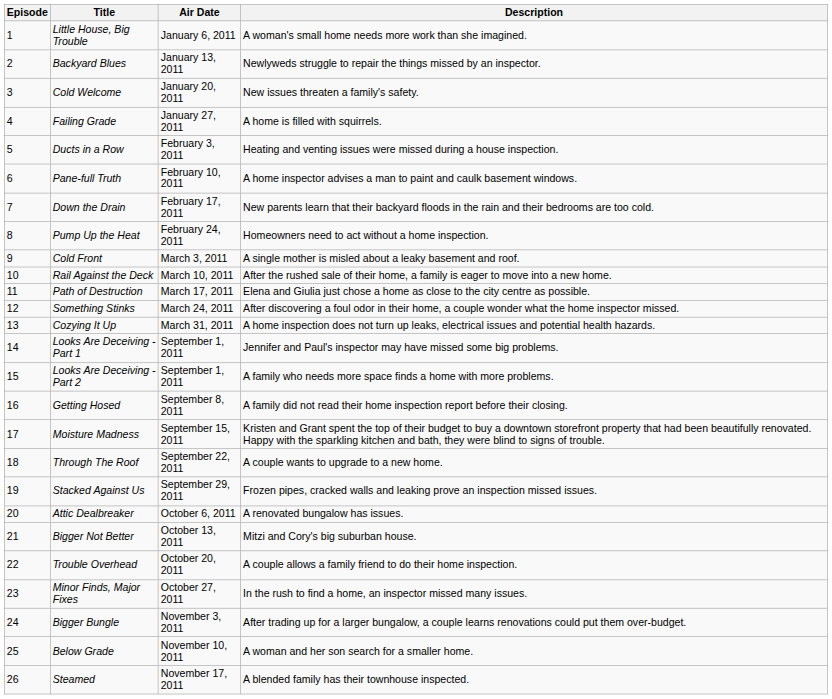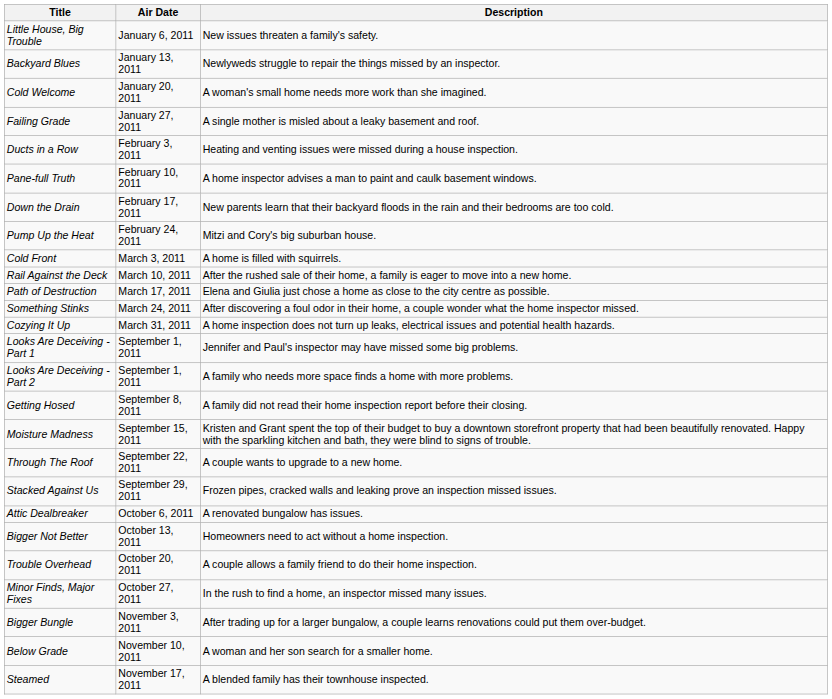- column: Episode | 1 | 2 | 3 | 4 | 5 | 6 | 7 | 8 | 9 | 10 | 11 | 12 | 13 | 14 | 15 | 16 | 17 | 18 | 19 | 20 | 21 | 22 | 23 | 24 | 25 | 26
Little House, Big Trouble | Description: A woman's small home needs more work than she imagined. -> New issues threaten a family's safety.
Cold Welcome | Description: New issues threaten a family's safety. -> A woman's small home needs more work than she imagined.
Failing Grade | Description: A home is filled with squirrels. -> A single mother is misled about a leaky basement and roof.
Pump Up the Heat | Description: Homeowners need to act without a home inspection. -> Mitzi and Cory's big suburban house.
Cold Front | Description: A single mother is misled about a leaky basement and roof. -> A home is filled with squirrels.
Bigger Not Better | Description: Mitzi and Cory's big suburban house. -> Homeowners need to act without a home inspection.
